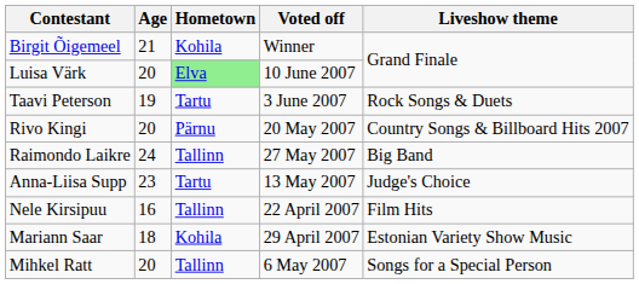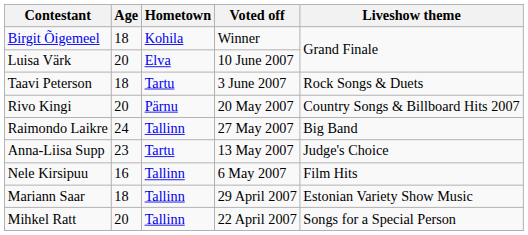Birgit Õigemeel | Age: 21 -> 18
Luisa Värk | Hometown: lightgreen background -> no background
Taavi Peterson | Age: 19 -> 18
Nele Kirsipuu | Voted off: 22 April 2007 -> 6 May 2007
Mariann Saar | Hometown: Kohila -> Tallinn
Mihkel Ratt | Voted off: 6 May 2007 -> 22 April 2007
